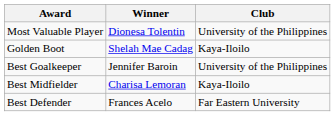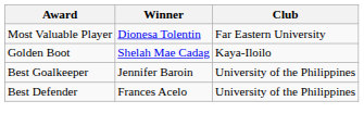Most Valuable Player | Club: University of the Philippines -> Far Eastern University
- row: Best Midfielder | Charisa Lemoran | Kaya-Iloilo
Best Defender | Club: Far Eastern University -> University of the Philippines
